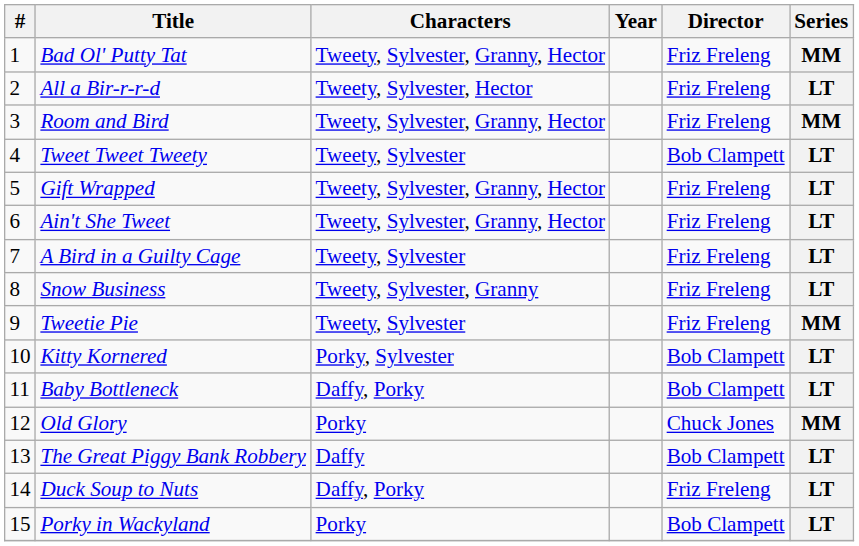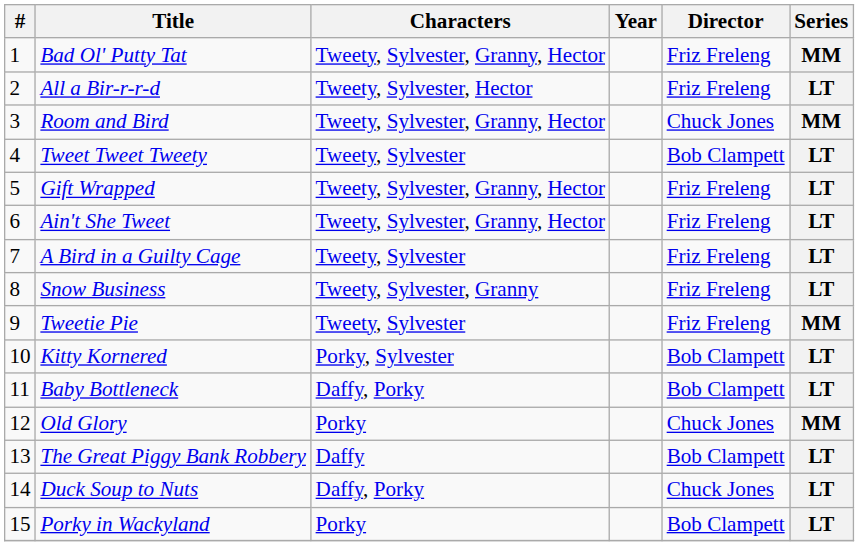Room and Bird | Director: Friz Freleng -> Chuck Jones
Duck Soup to Nuts | Director: Friz Freleng -> Chuck Jones
